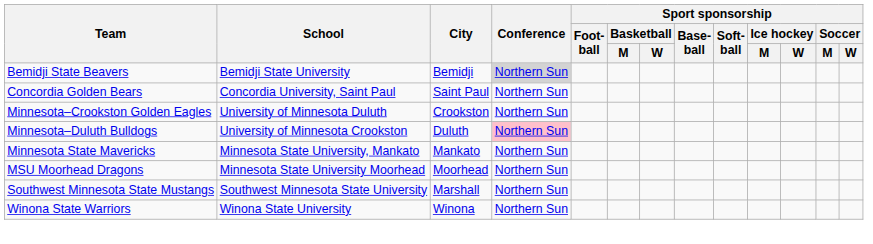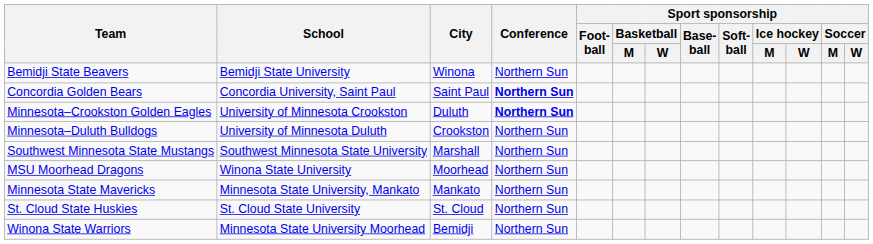Bemidji State Beavers | City: Bemidji -> Winona
Bemidji State Beavers | Conference: lightgrey background -> no background
Concordia Golden Bears | Conference: normal -> bold
Minnesota–Crookston Golden Eagles | School: University of Minnesota Duluth -> University of Minnesota Crookston
Minnesota–Crookston Golden Eagles | City: Crookston -> Duluth
Minnesota–Crookston Golden Eagles | Conference: normal -> bold
Minnesota–Duluth Bulldogs | School: University of Minnesota Crookston -> University of Minnesota Duluth
Minnesota–Duluth Bulldogs | City: Duluth -> Crookston
Minnesota–Duluth Bulldogs | Conference: pink background -> no background
rows swapped: Minnesota State Mavericks <-> Southwest Minnesota State Mustangs
MSU Moorhead Dragons | School: Minnesota State University Moorhead -> Winona State University
+ row: St. Cloud State Huskies | St. Cloud State University | St. Cloud | Northern Sun
Winona State Warriors | School: Winona State University -> Minnesota State University Moorhead
Winona State Warriors | City: Winona -> Bemidji
